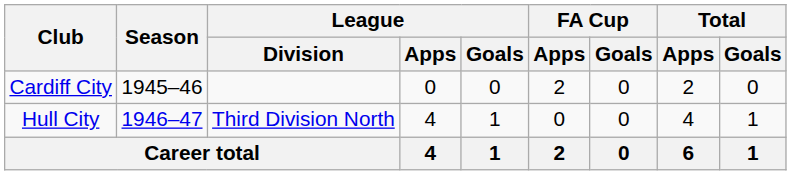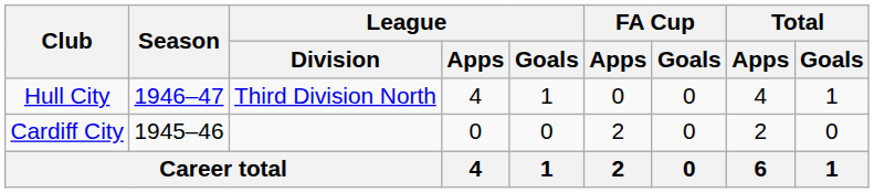rows swapped: Cardiff City <-> Hull City
